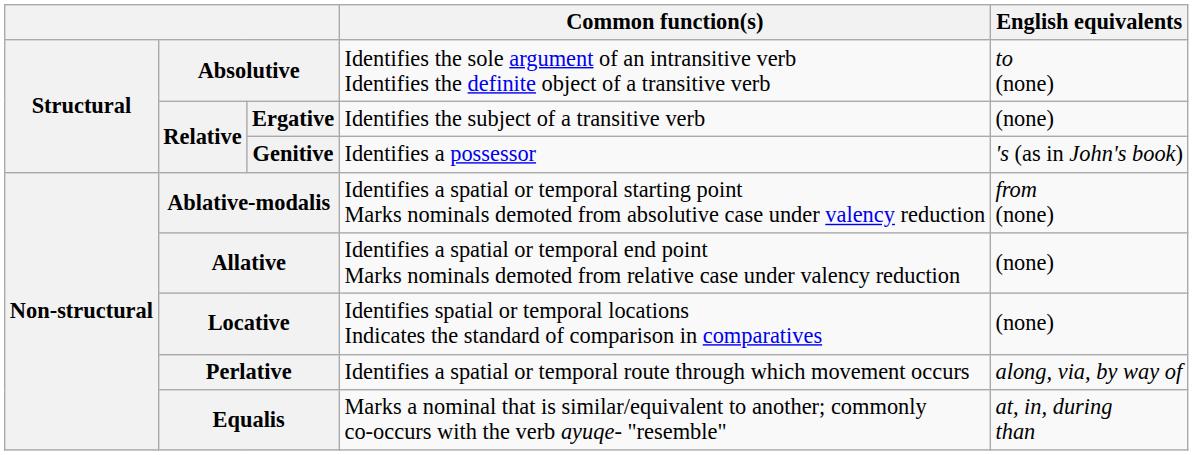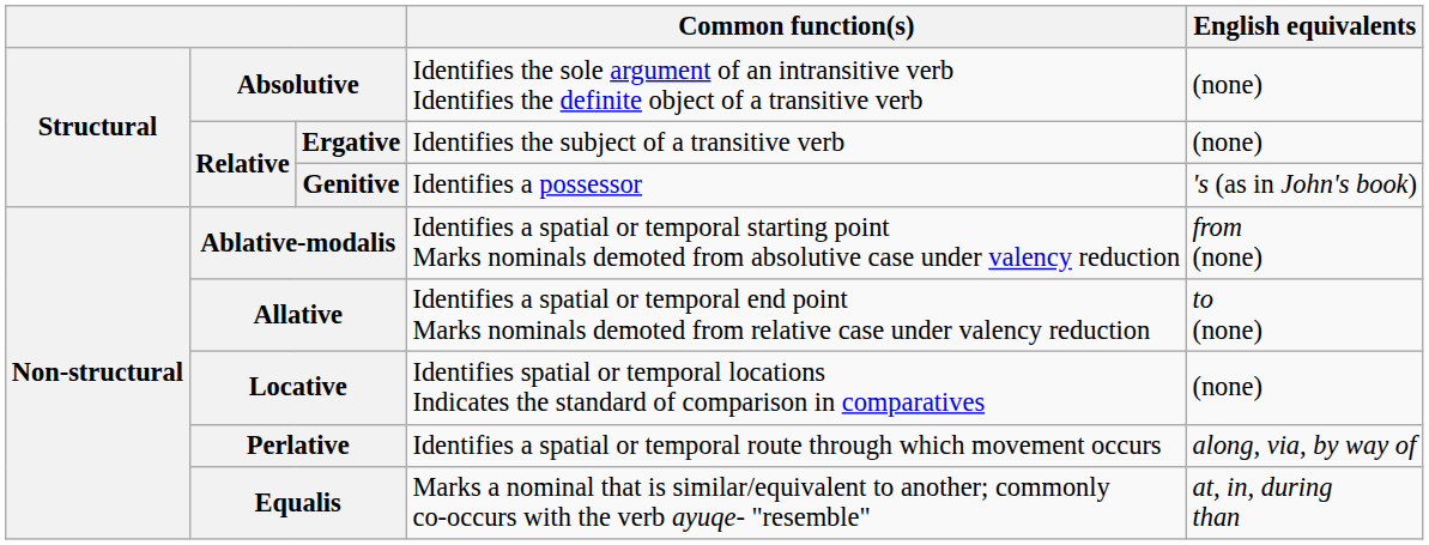Absolutive | English equivalents: to (none) -> (none)
Allative | English equivalents: (none) -> to (none)
